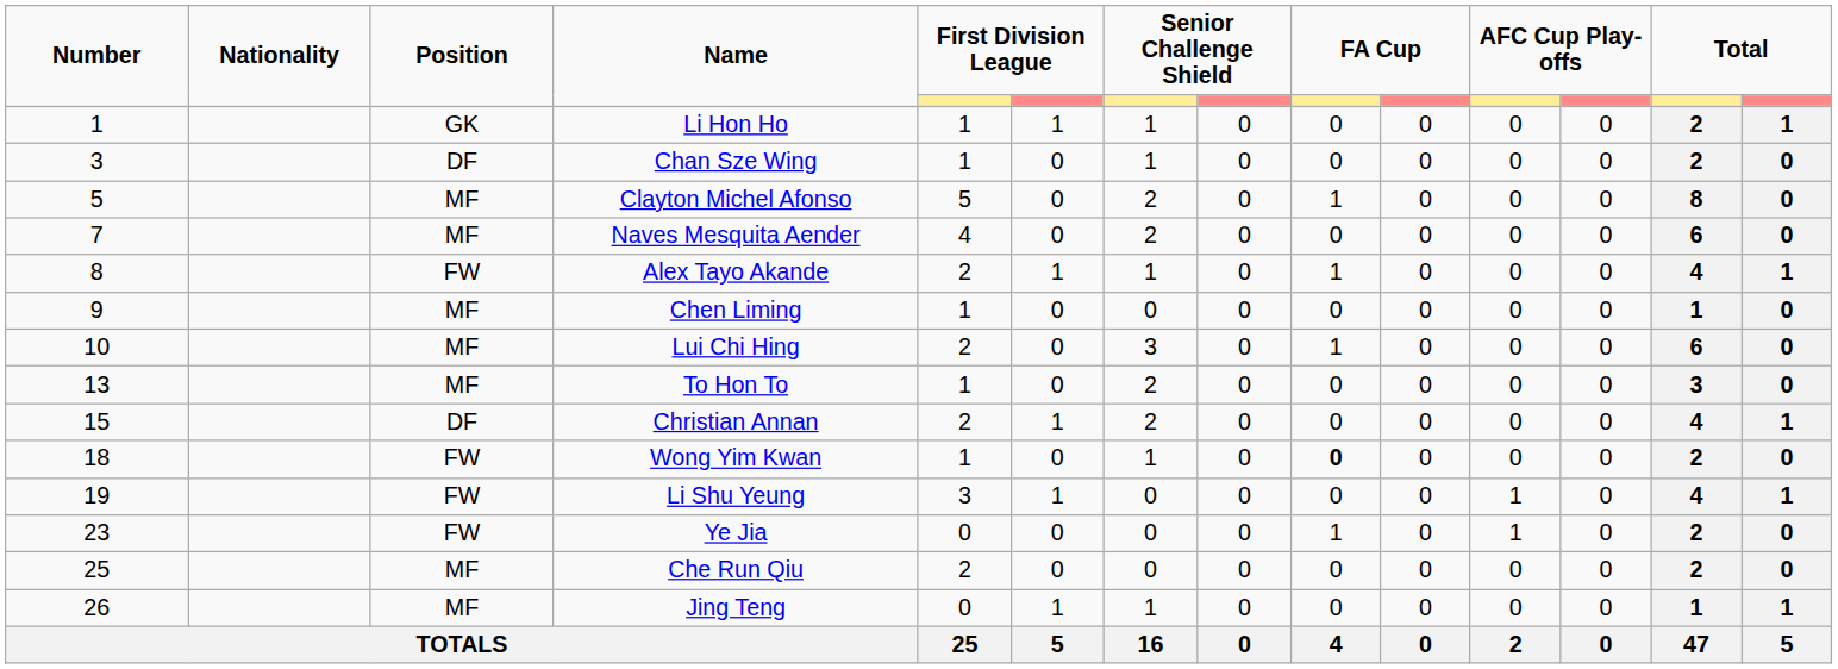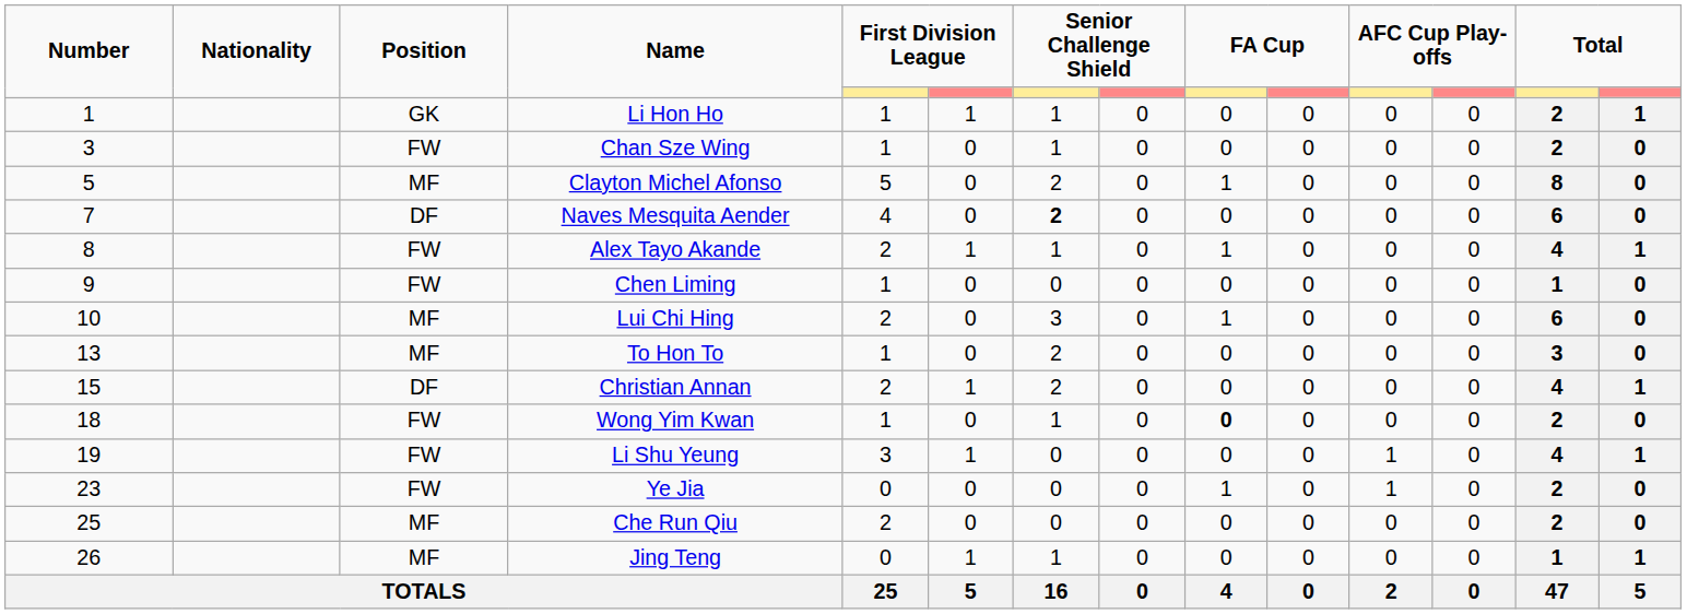Chan Sze Wing | Position: DF -> FW
Naves Mesquita Aender | Position: MF -> DF
Naves Mesquita Aender | column 7: normal -> bold
Chen Liming | Position: MF -> FW
